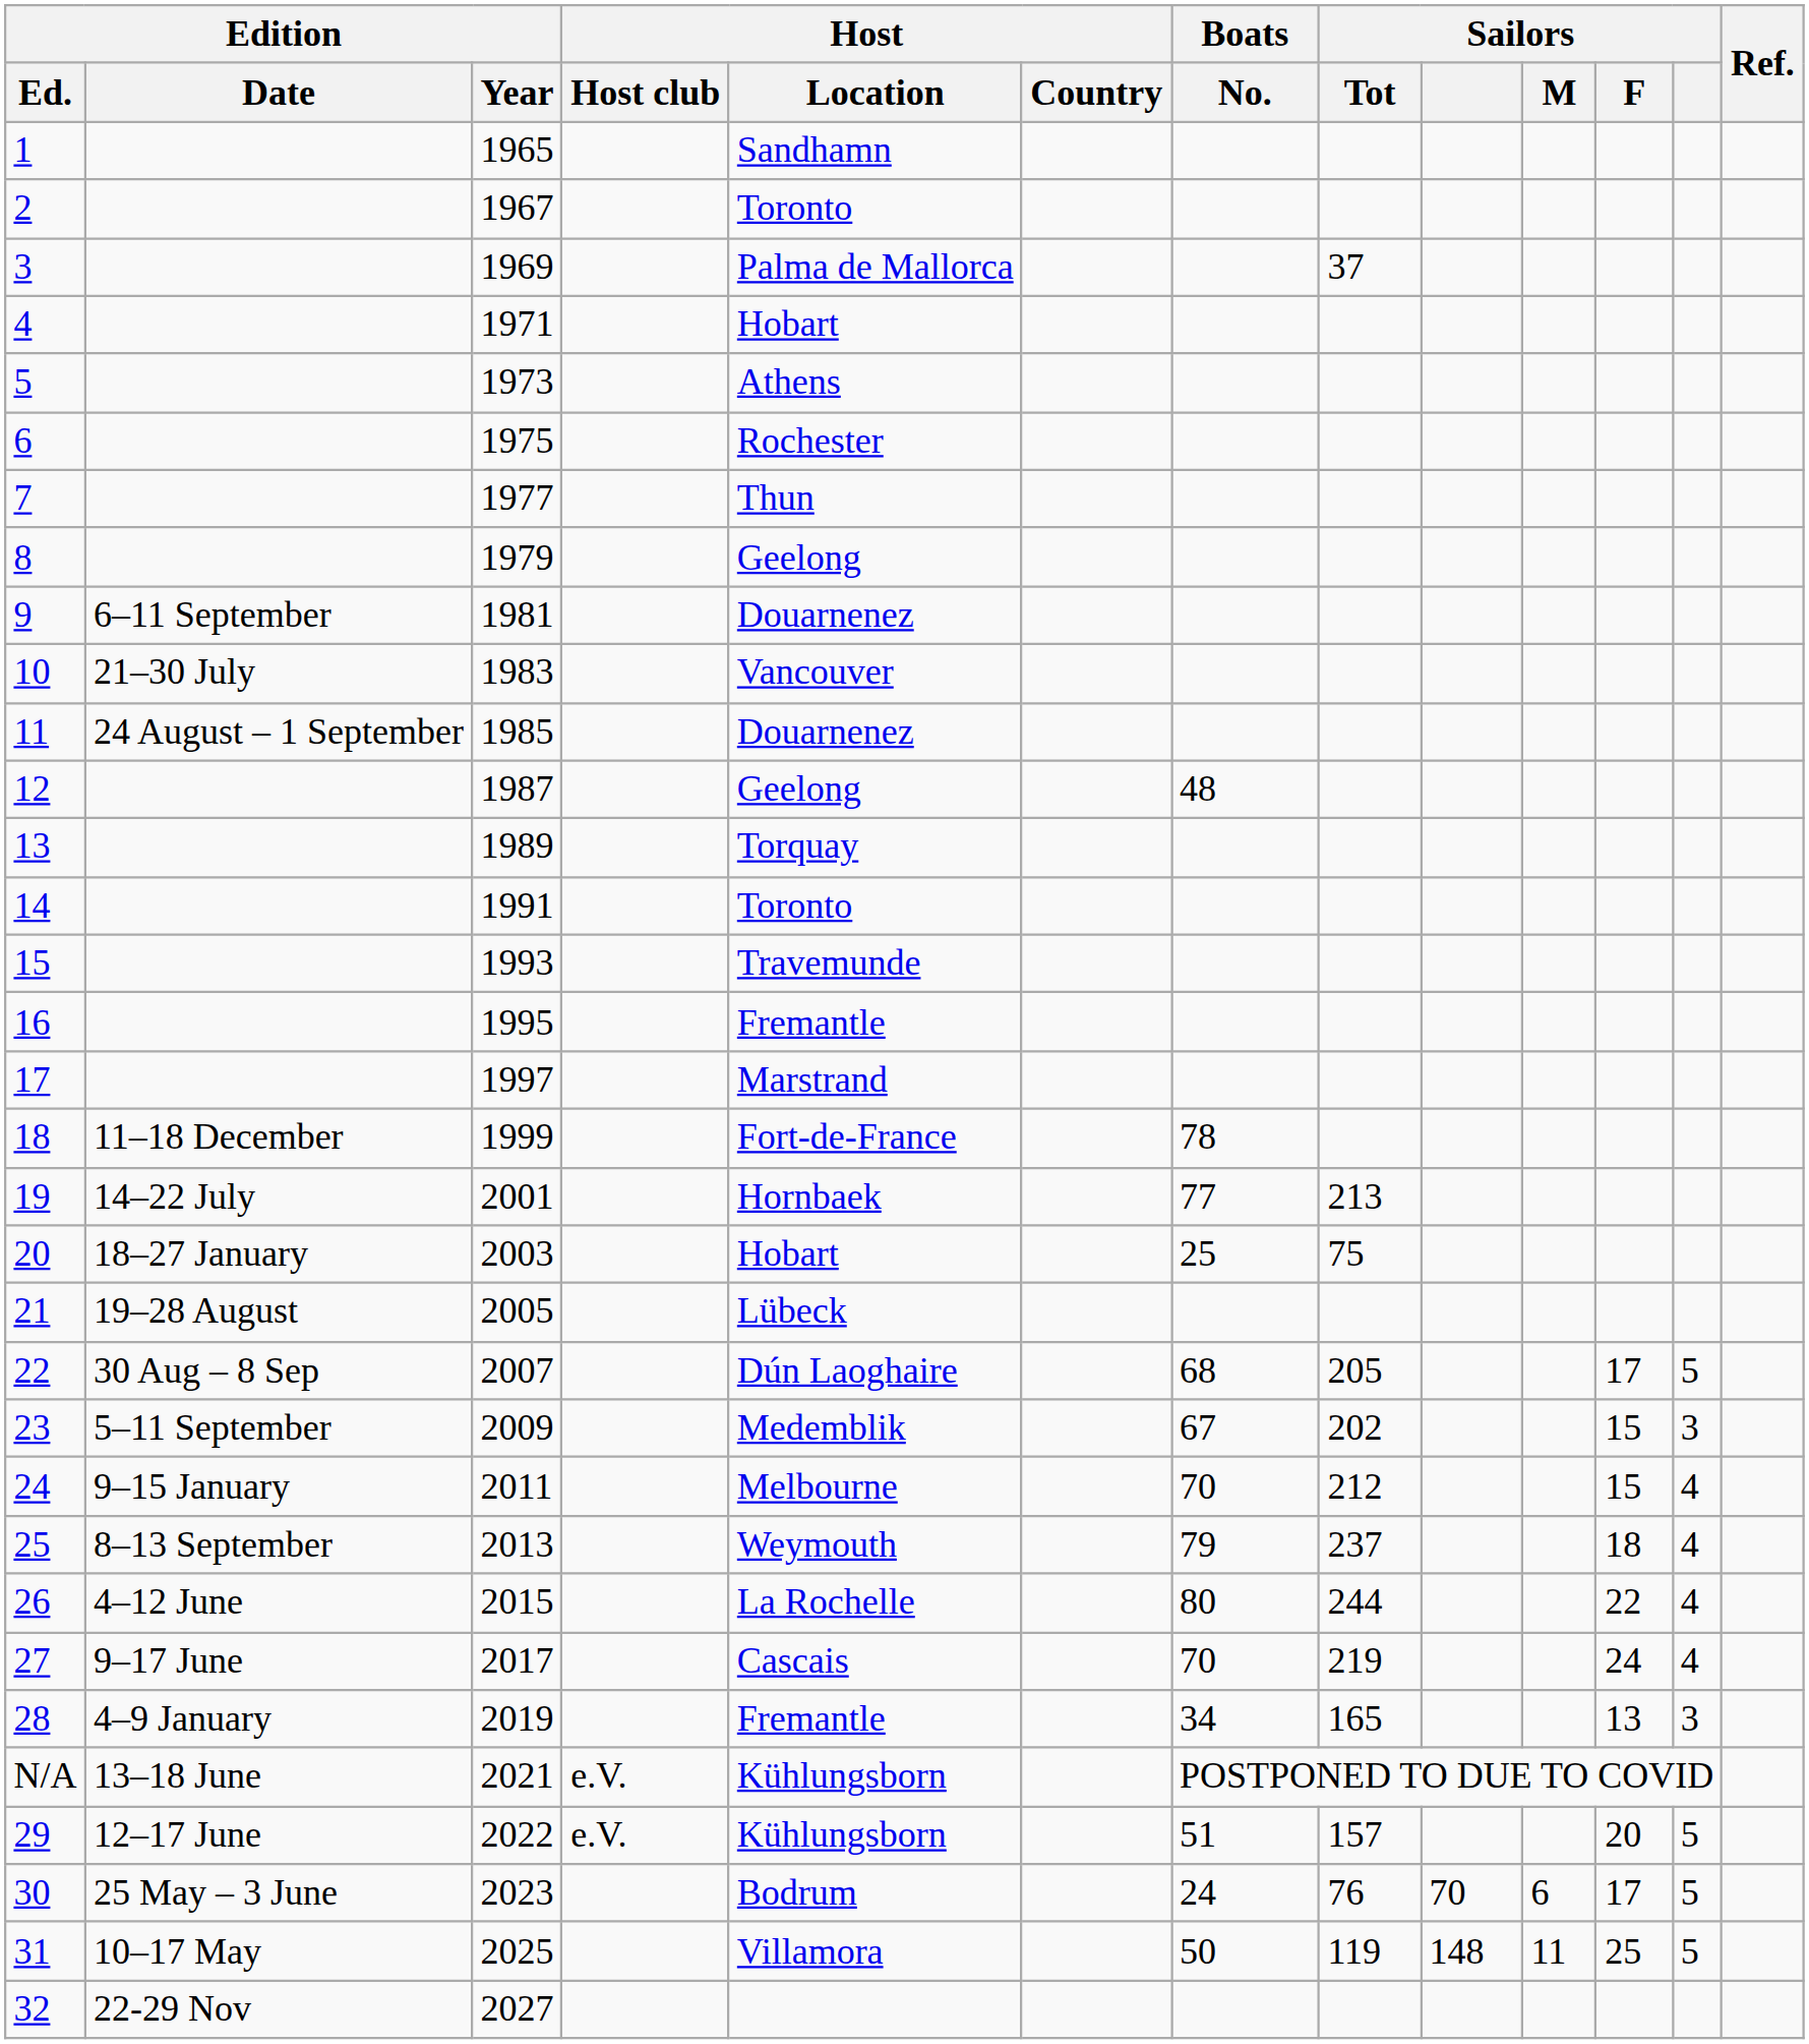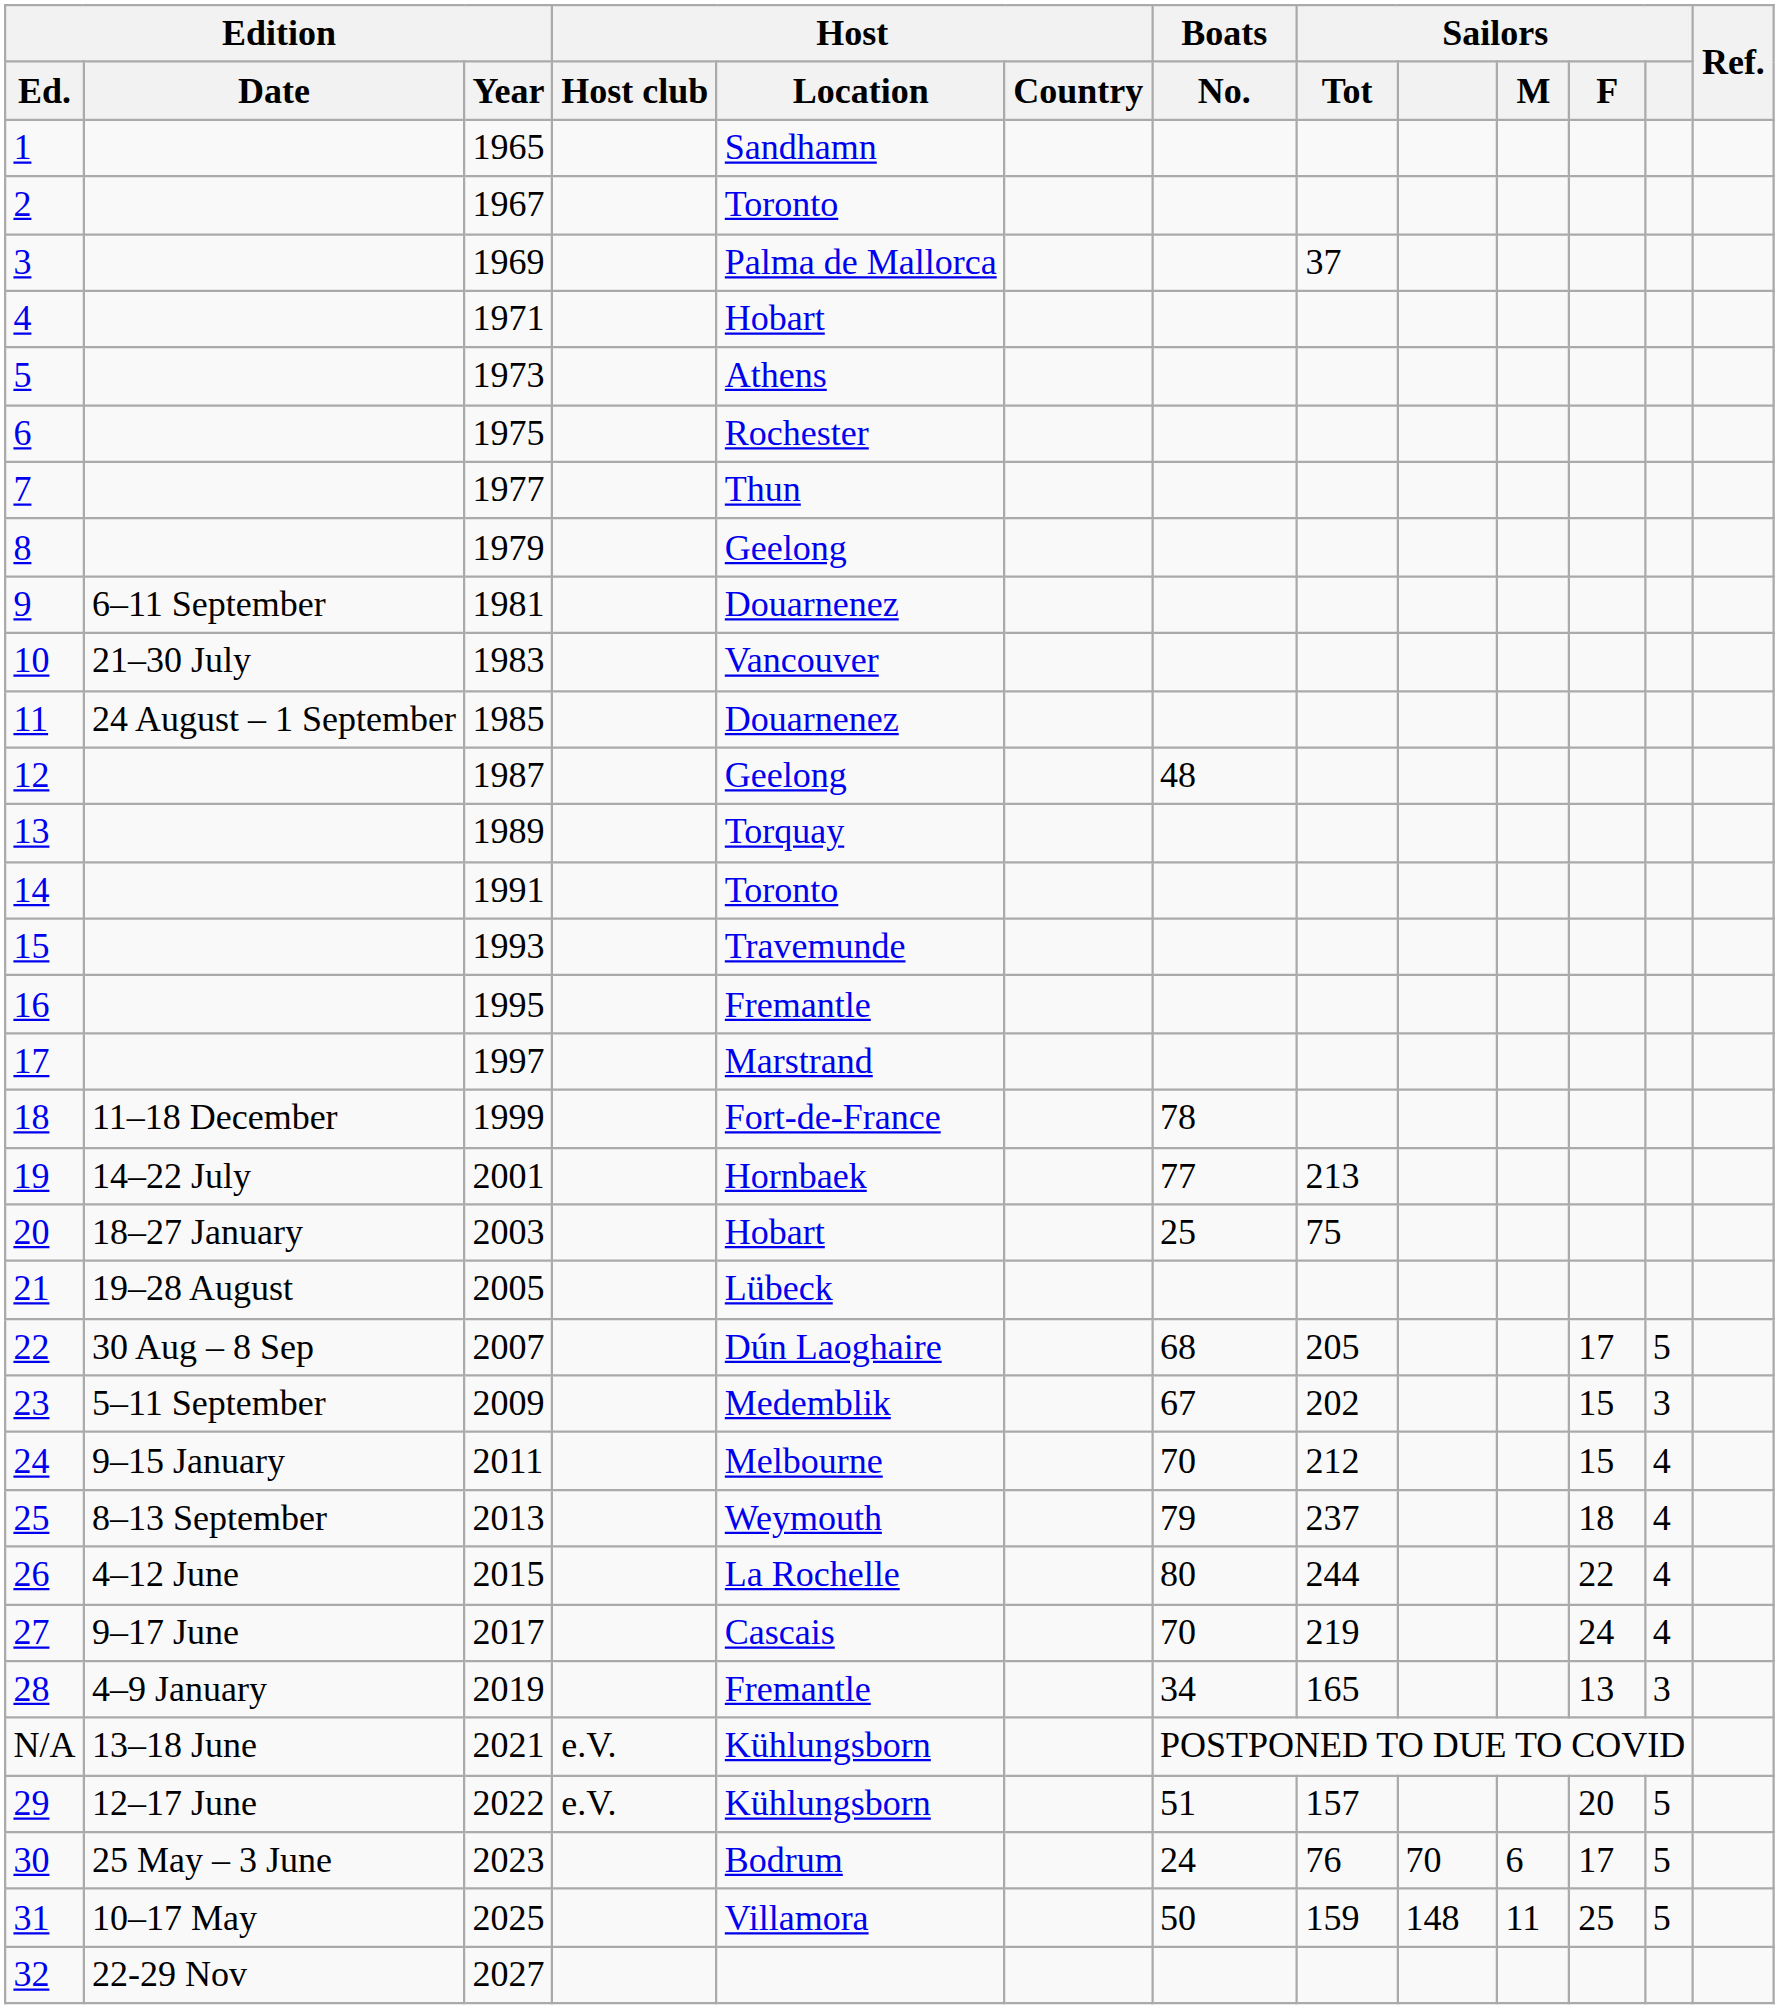31 | Sailors / Tot: 119 -> 159
